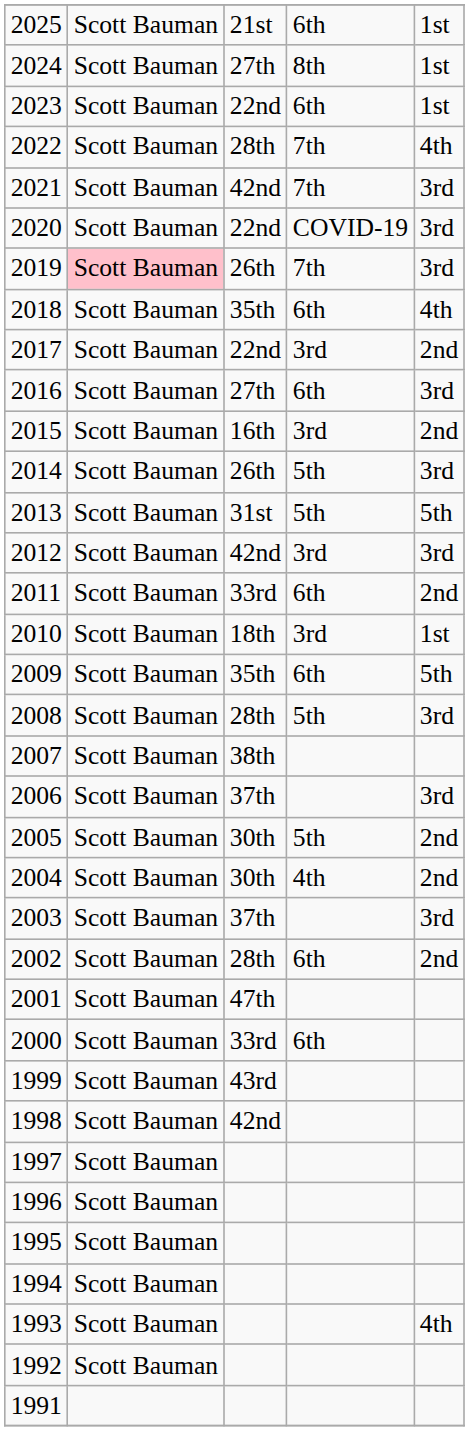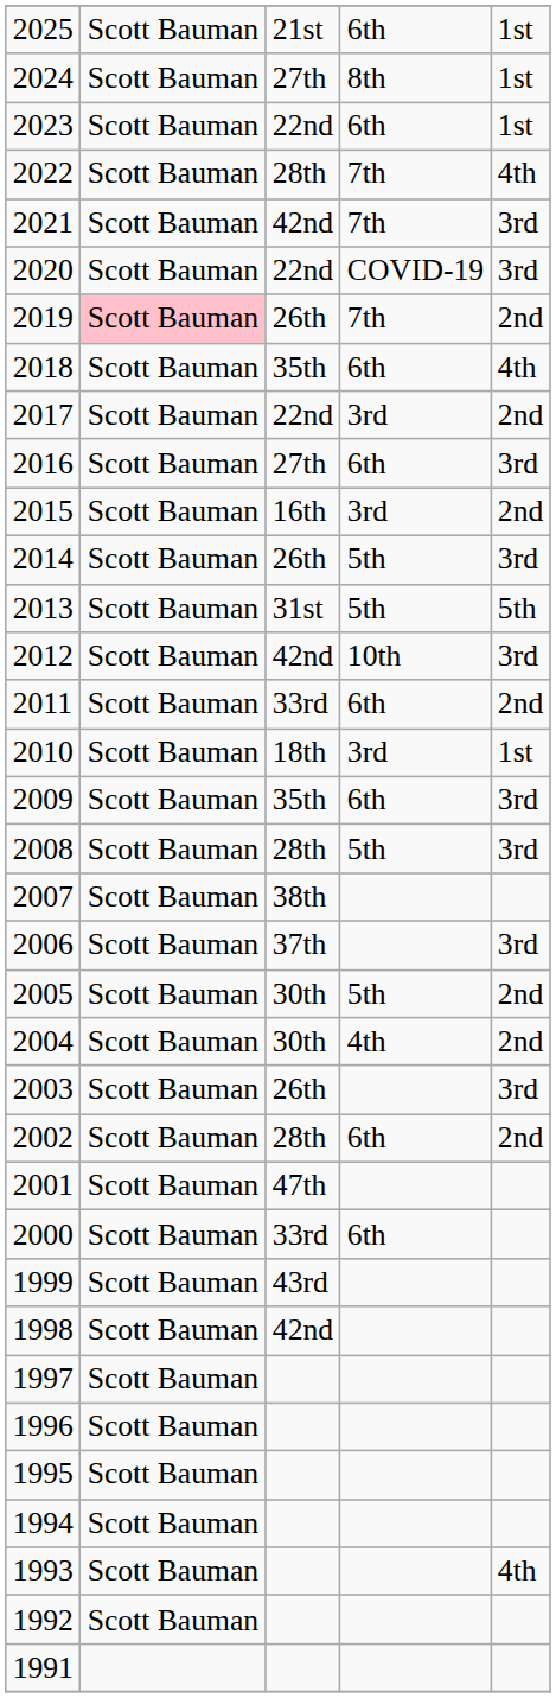2019 | column 5: 3rd -> 2nd
2012 | column 4: 3rd -> 10th
2009 | column 5: 5th -> 3rd
2003 | column 3: 37th -> 26th
